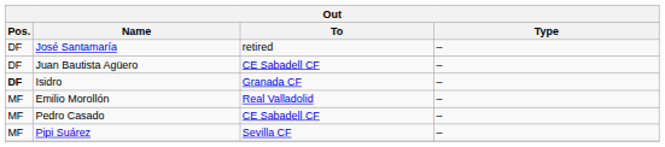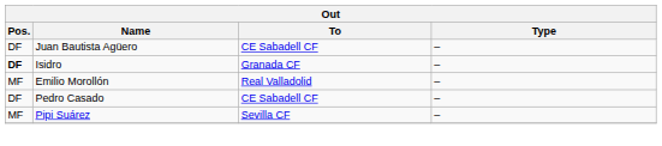- row: DF | José Santamaría | retired | –
Pedro Casado | Pos.: MF -> DF
